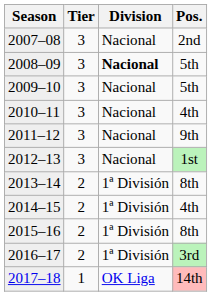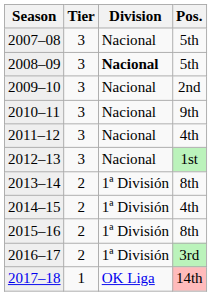2007–08 | Pos.: 2nd -> 5th
2009–10 | Pos.: 5th -> 2nd
2010–11 | Pos.: 4th -> 9th
2011–12 | Pos.: 9th -> 4th
